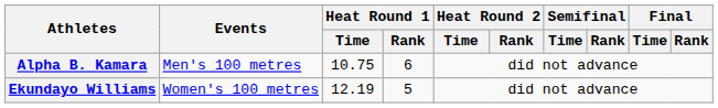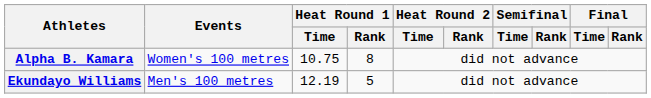Alpha B. Kamara | Events: Men's 100 metres -> Women's 100 metres
Alpha B. Kamara | Heat Round 1 / Rank: 6 -> 8
Ekundayo Williams | Events: Women's 100 metres -> Men's 100 metres
